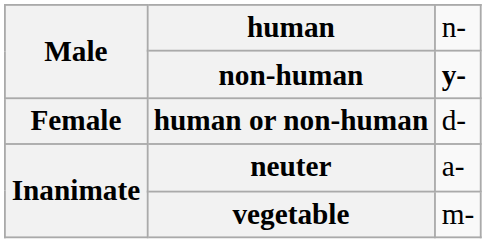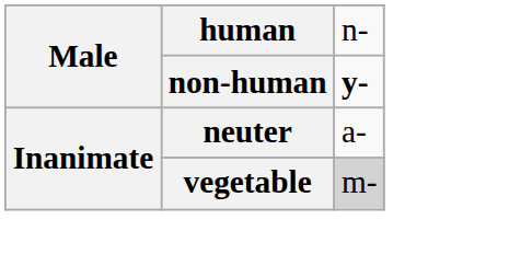- row: Female | human or non-human | d-
vegetable | column 3: no background -> lightgrey background
